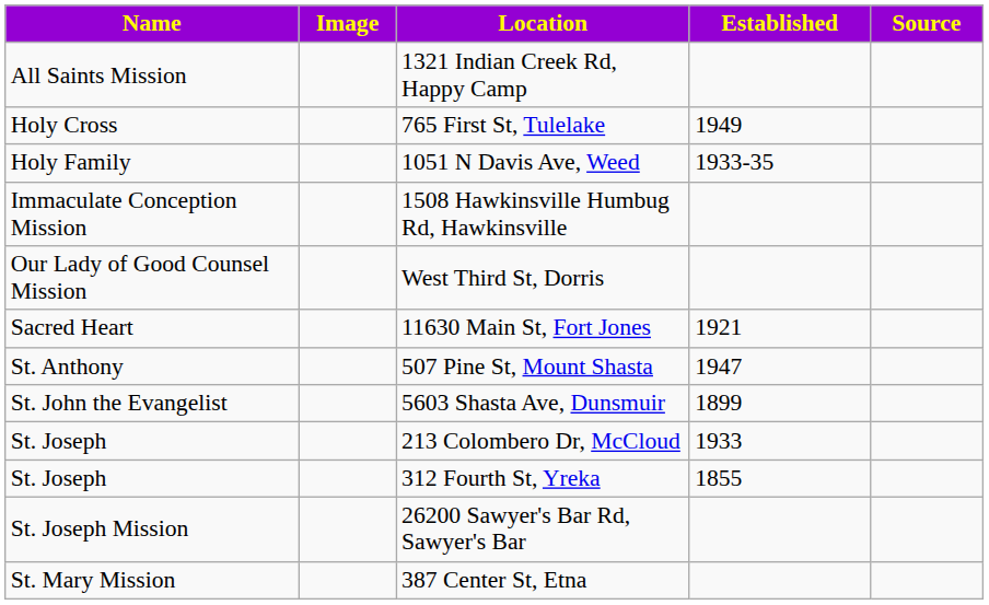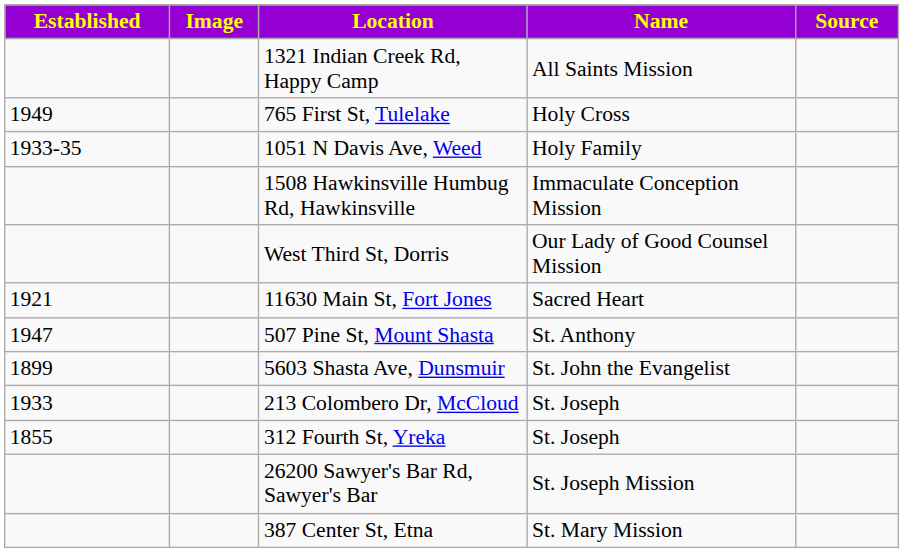columns swapped: Name <-> Established
